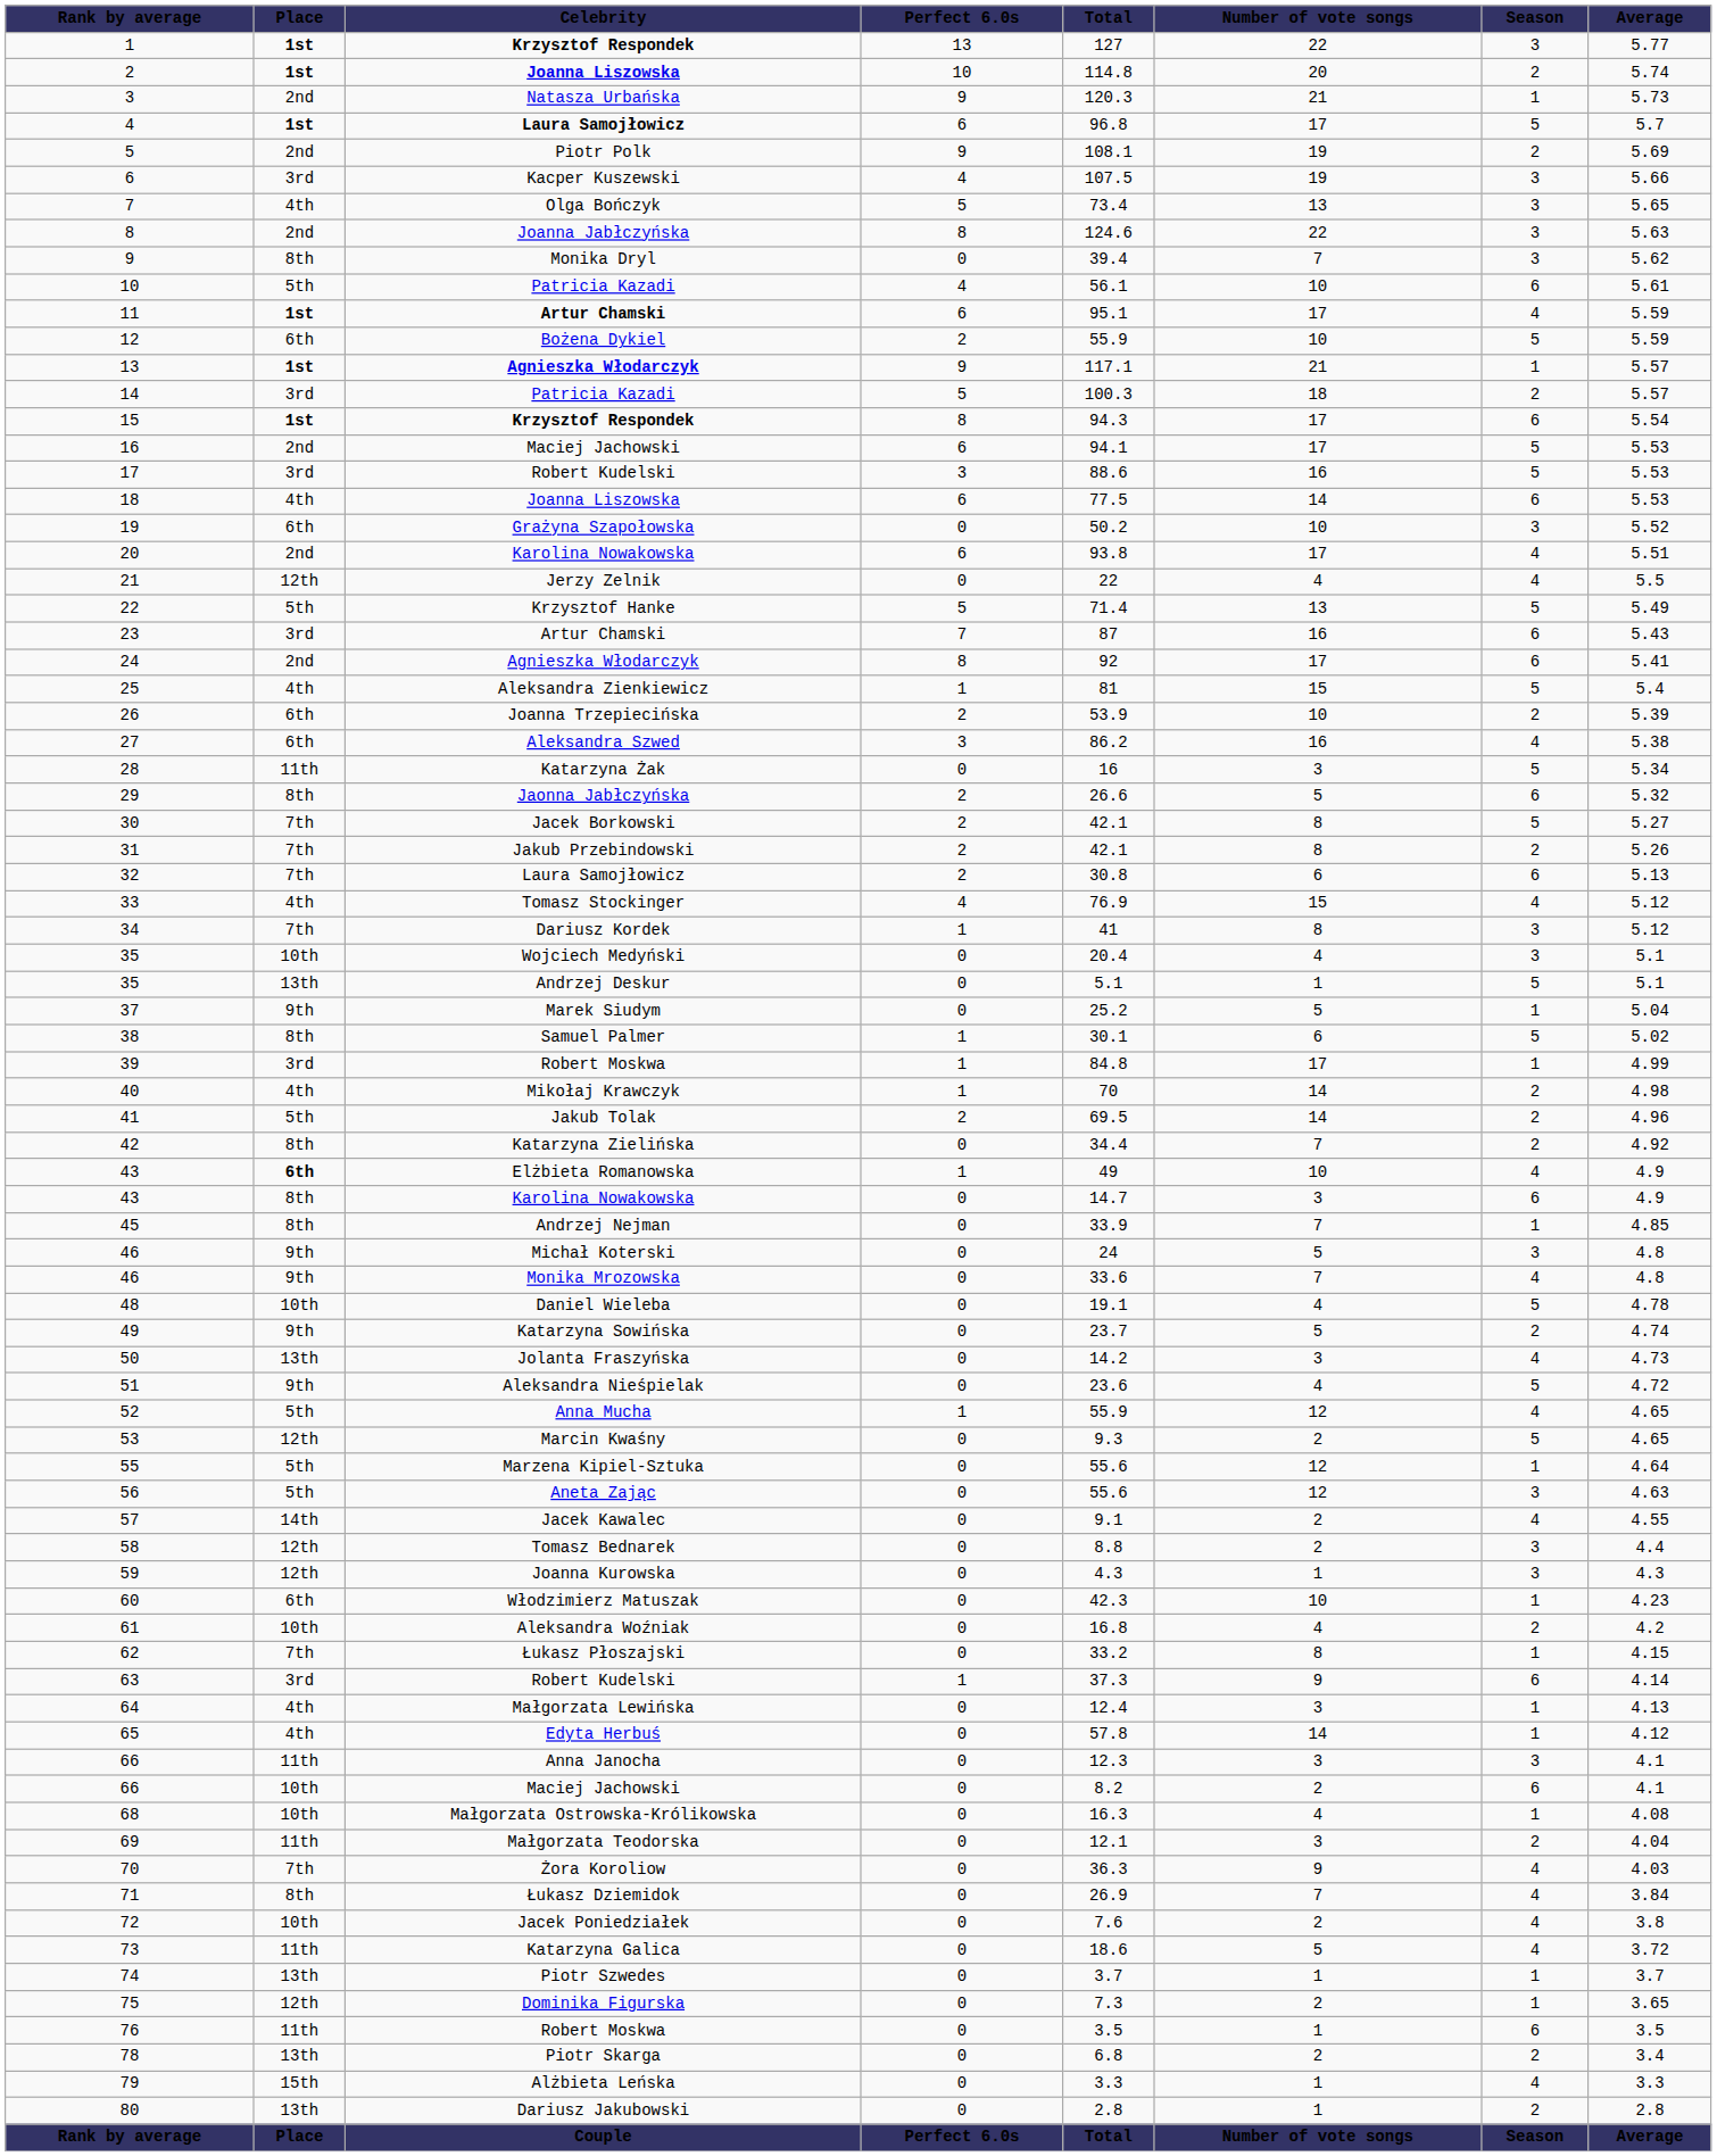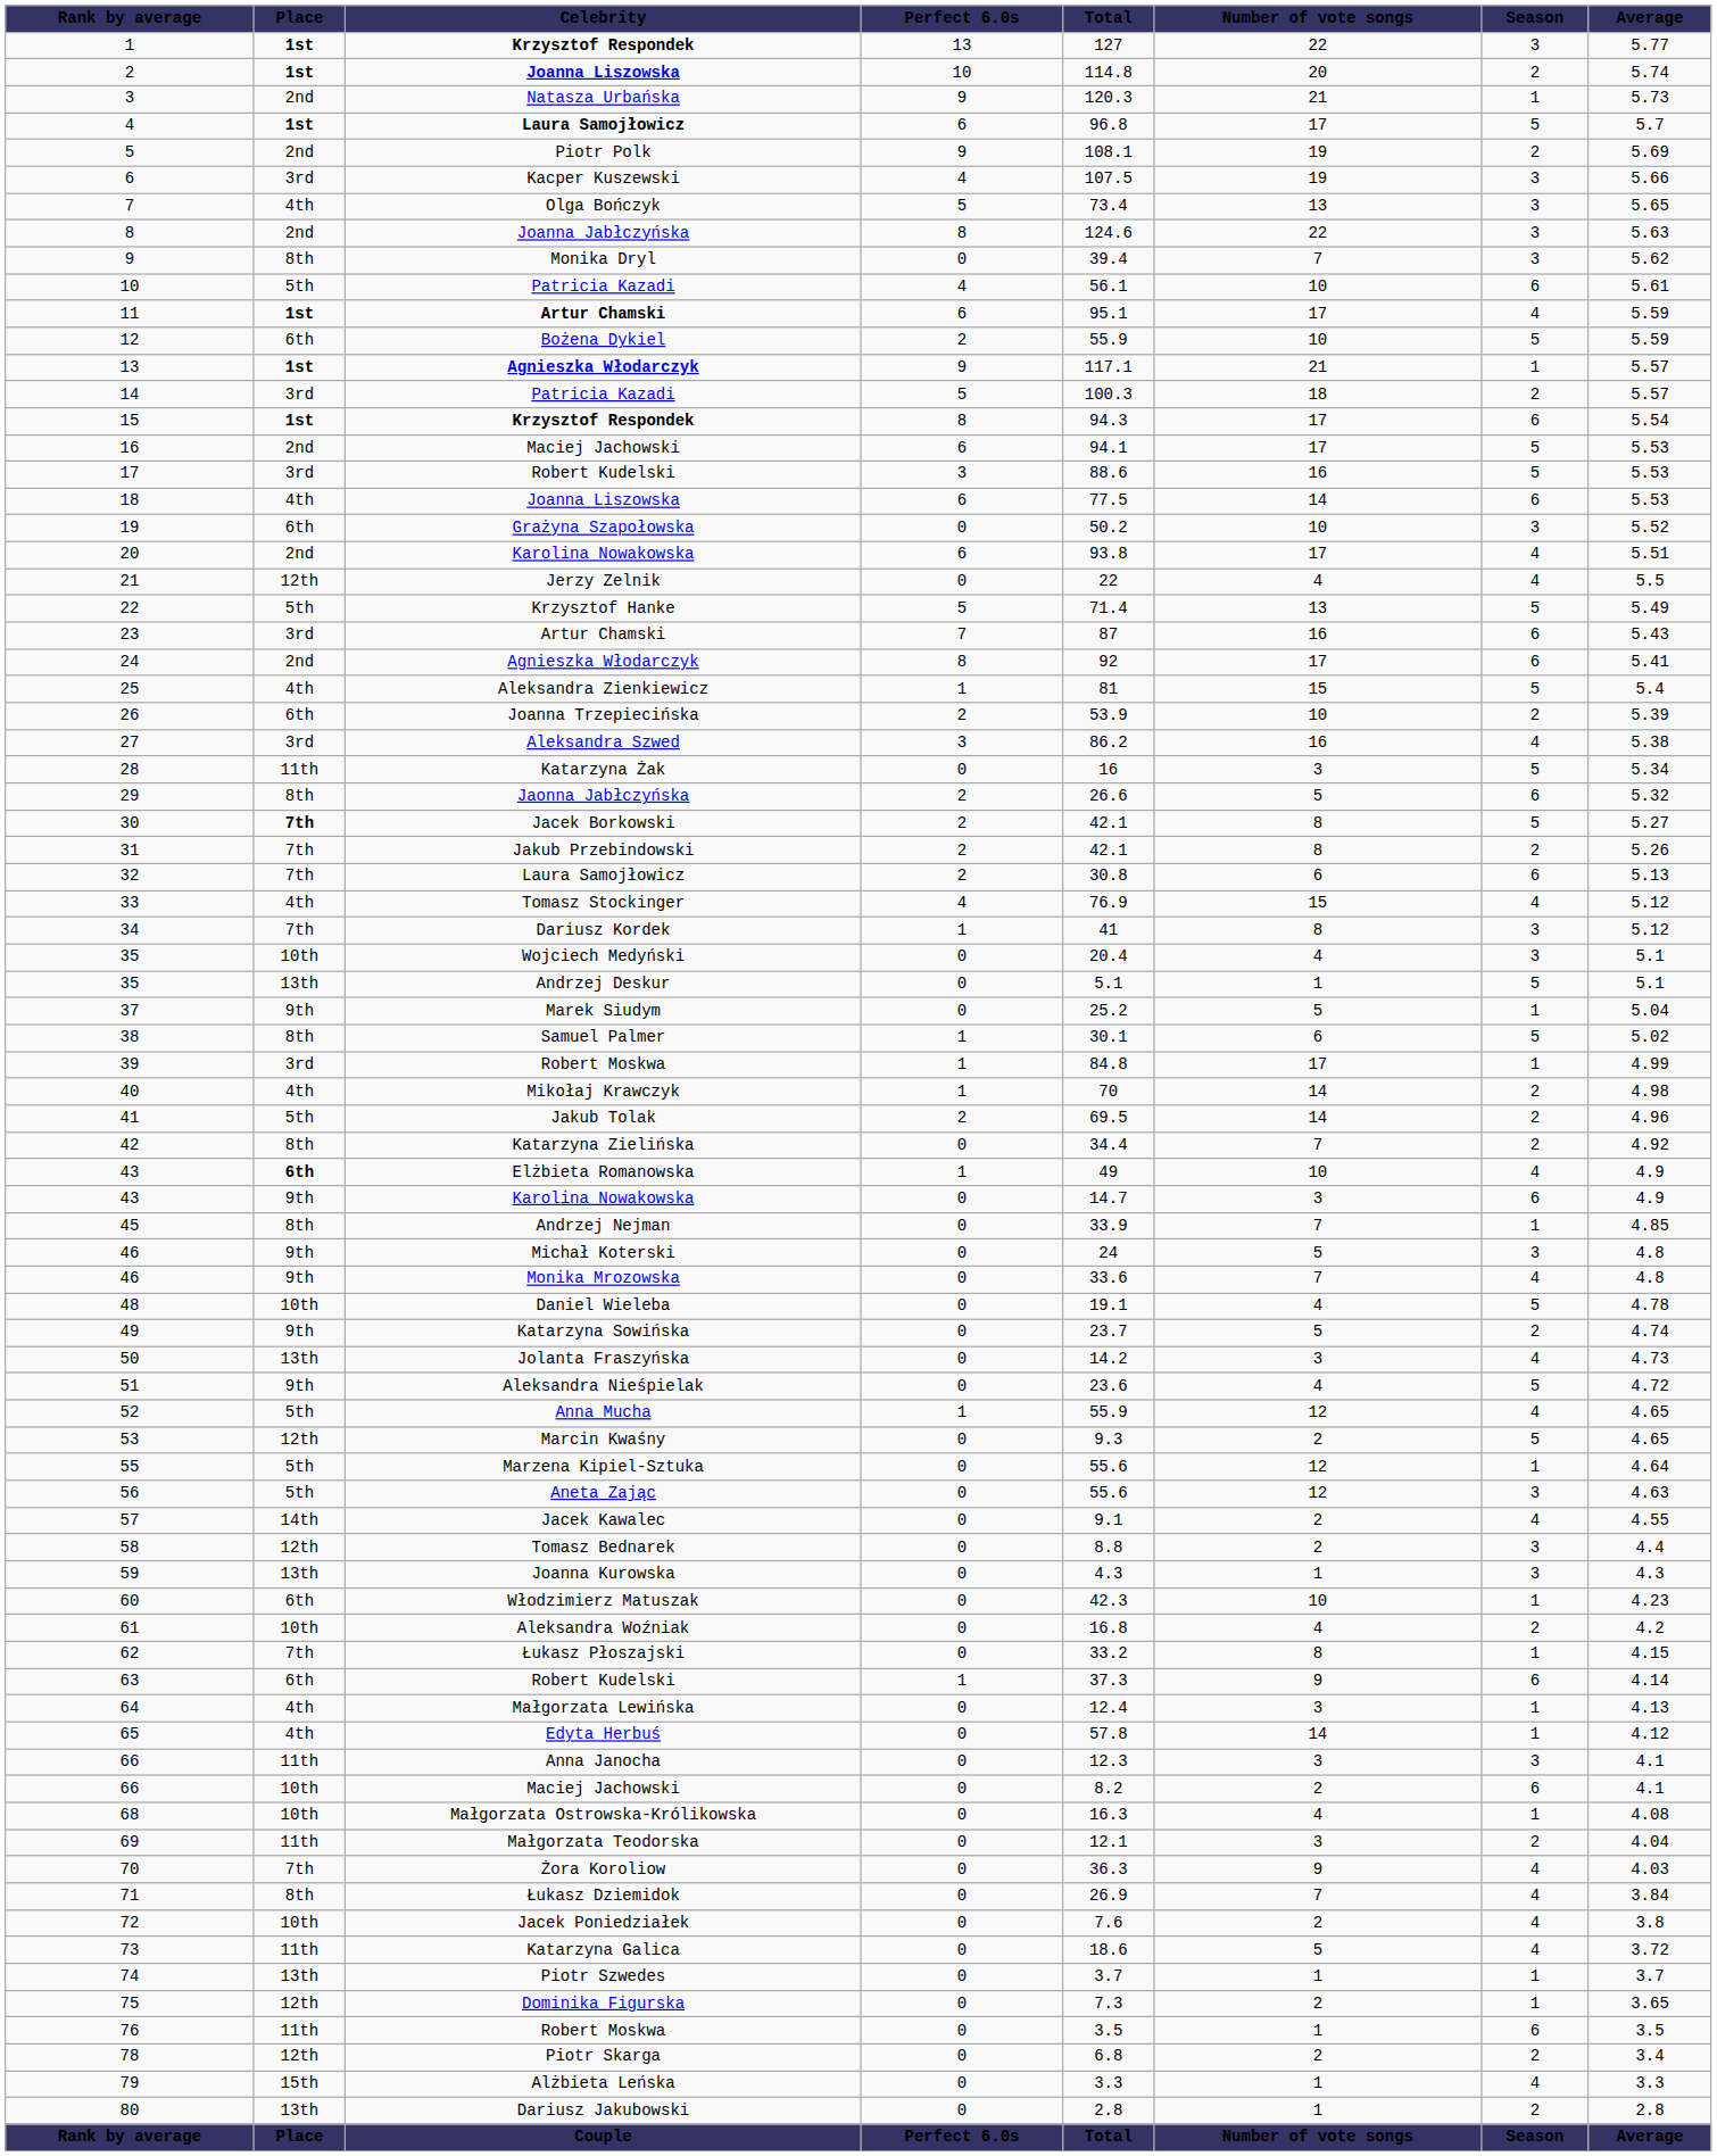27 | Place: 6th -> 3rd
30 | Place: normal -> bold
43 / Karolina Nowakowska | Place: 8th -> 9th
59 | Place: 12th -> 13th
63 | Place: 3rd -> 6th
78 | Place: 13th -> 12th
